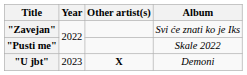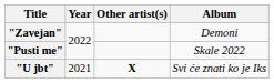"Zavejan" | Album: Svi će znati ko je Iks -> Demoni
"U jbt" | Year: 2023 -> 2021
"U jbt" | Album: Demoni -> Svi će znati ko je Iks
